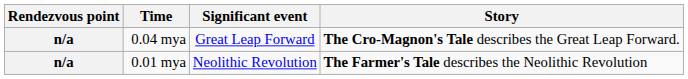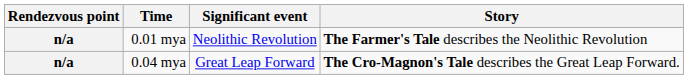rows swapped: 0.01 mya <-> 0.04 mya
